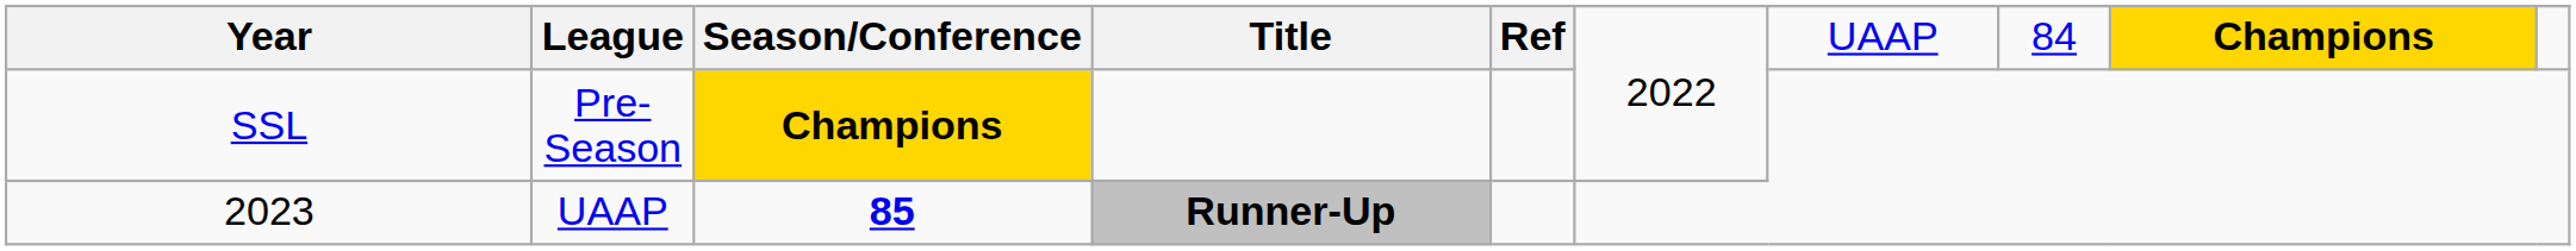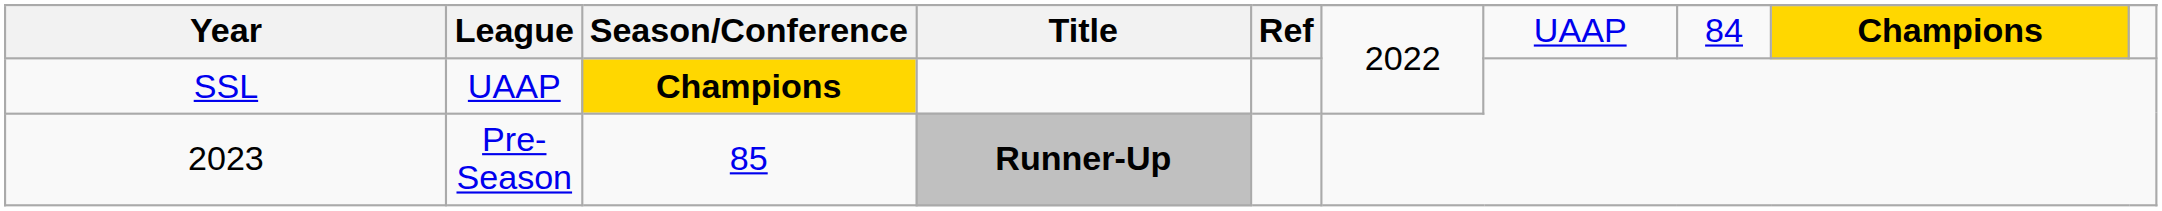SSL | League: Pre-Season -> UAAP
2023 | League: UAAP -> Pre-Season
2023 | Season/Conference: bold -> normal
